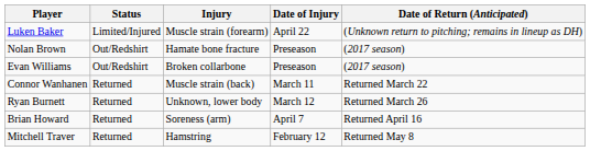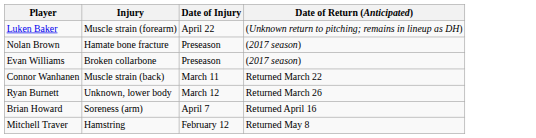- column: Status | Limited/Injured | Out/Redshirt | Out/Redshirt | Returned | Returned | Returned | Returned
